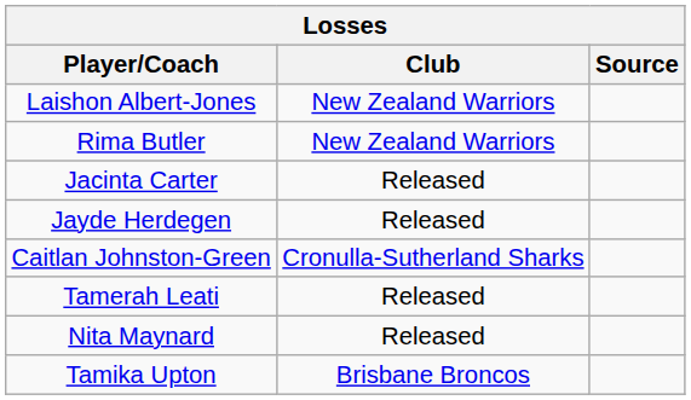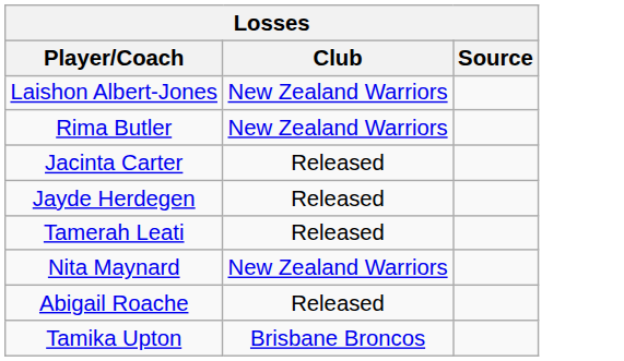- row: Caitlan Johnston-Green | Cronulla-Sutherland Sharks
Nita Maynard | Club: Released -> New Zealand Warriors
+ row: Abigail Roache | Released
